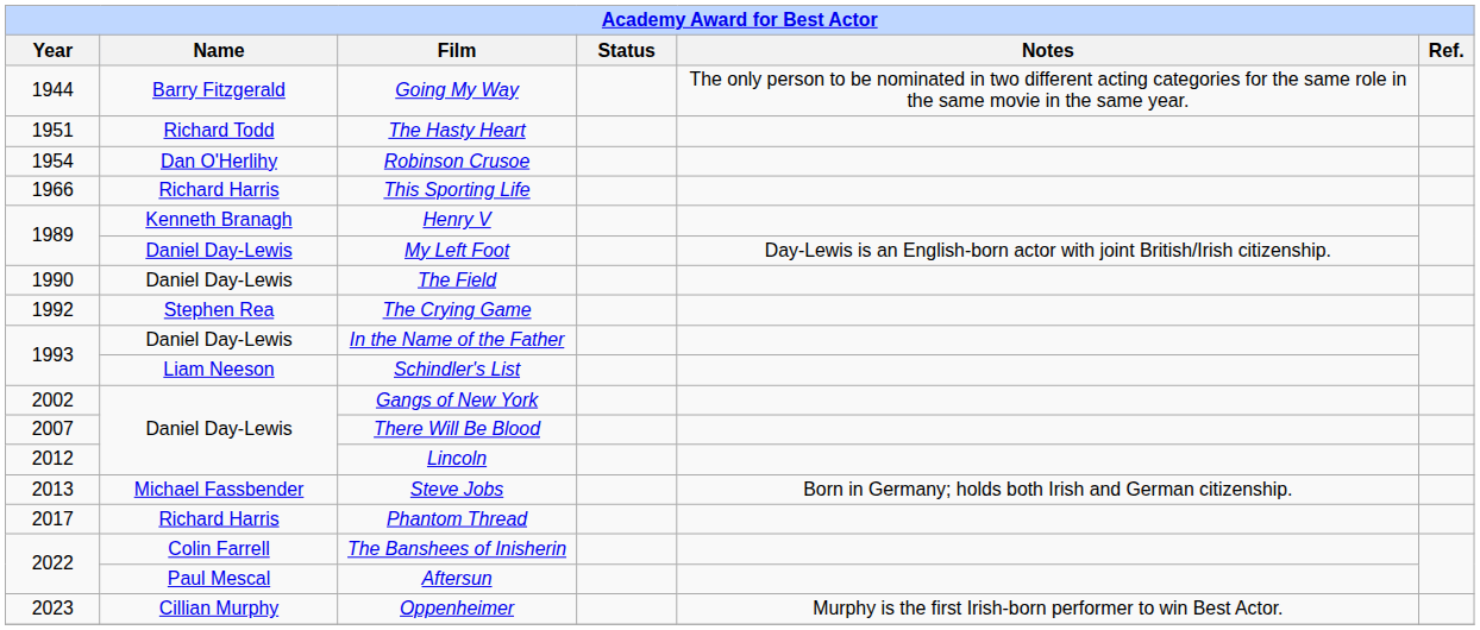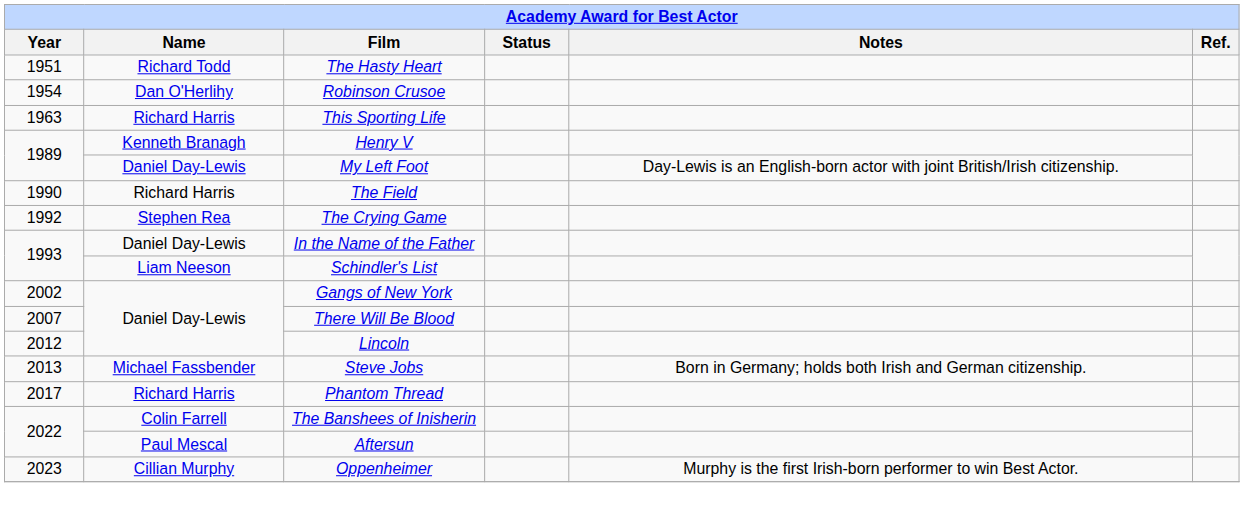- row: 1944 | Barry Fitzgerald | Going My Way | The only person to be nominated in two different acting categories for the same role in the same movie in the same year.
This Sporting Life | Year: 1966 -> 1963
The Field | Name: Daniel Day-Lewis -> Richard Harris
